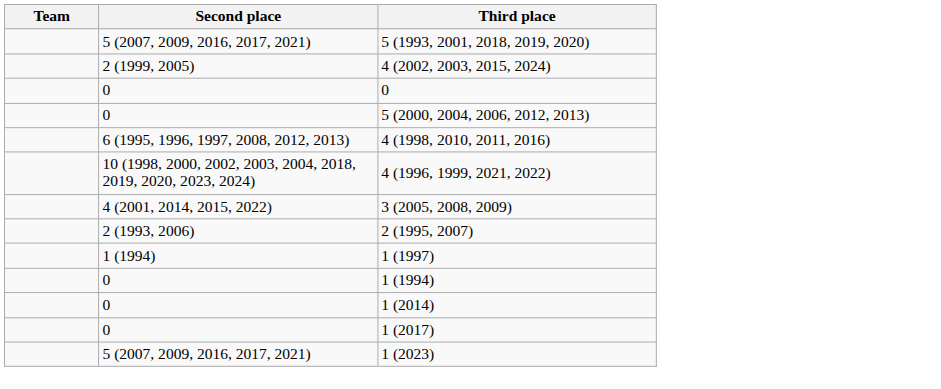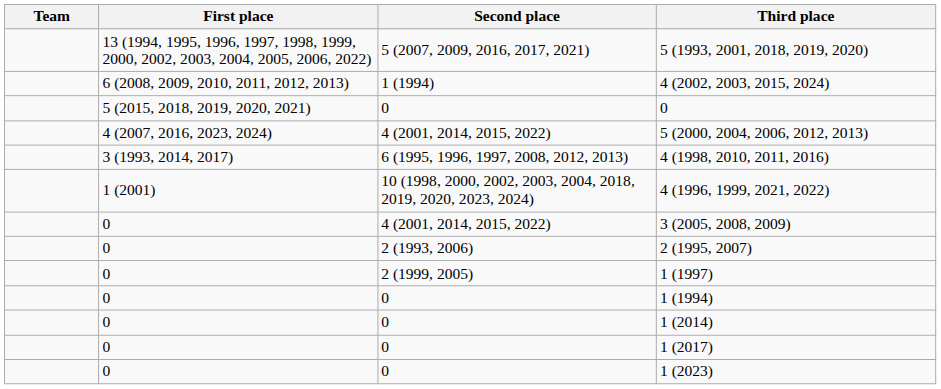+ column: First place | 13 (1994, 1995, 1996, 1997, 1998, 1999, 2000, 2002, 2003, 2004, 2005, 2006, 2022) | 6 (2008, 2009, 2010, 2011, 2012, 2013) | 5 (2015, 2018, 2019, 2020, 2021) | 4 (2007, 2016, 2023, 2024) | 3 (1993, 2014, 2017) | 1 (2001) | 0 | 0 | 0 | 0 | 0 | 0 | 0
4 (2002, 2003, 2015, 2024) | Second place: 2 (1999, 2005) -> 1 (1994)
5 (2000, 2004, 2006, 2012, 2013) | Second place: 0 -> 4 (2001, 2014, 2015, 2022)
1 (1997) | Second place: 1 (1994) -> 2 (1999, 2005)
1 (2023) | Second place: 5 (2007, 2009, 2016, 2017, 2021) -> 0
